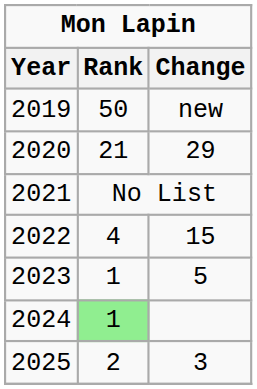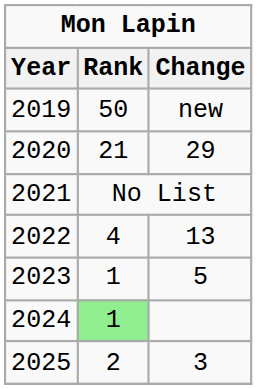2022 | Change: 15 -> 13
